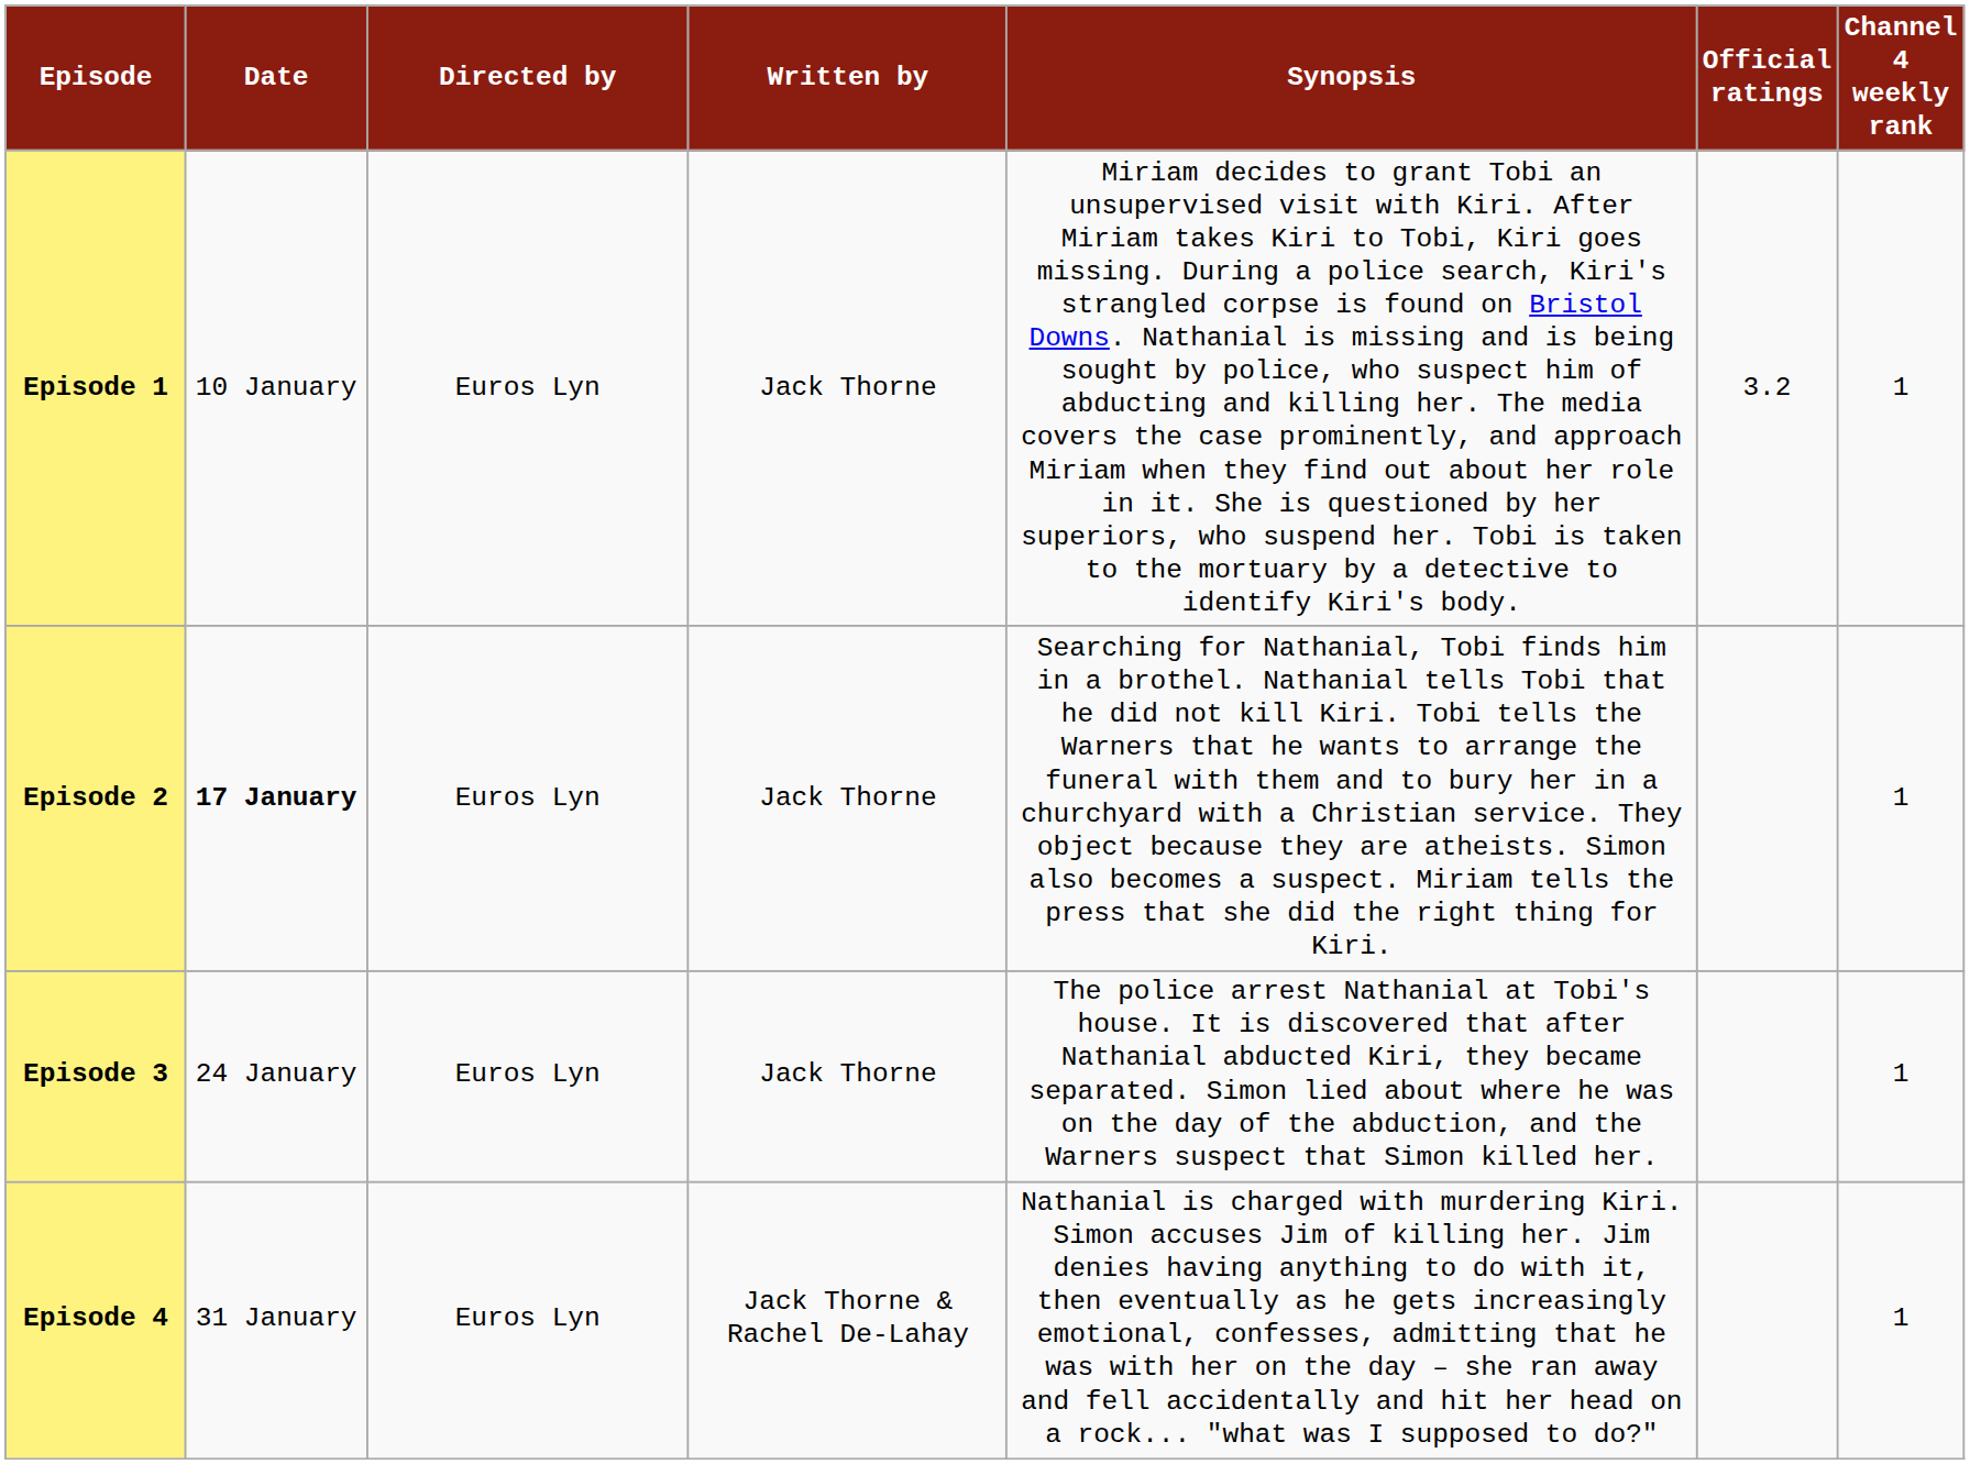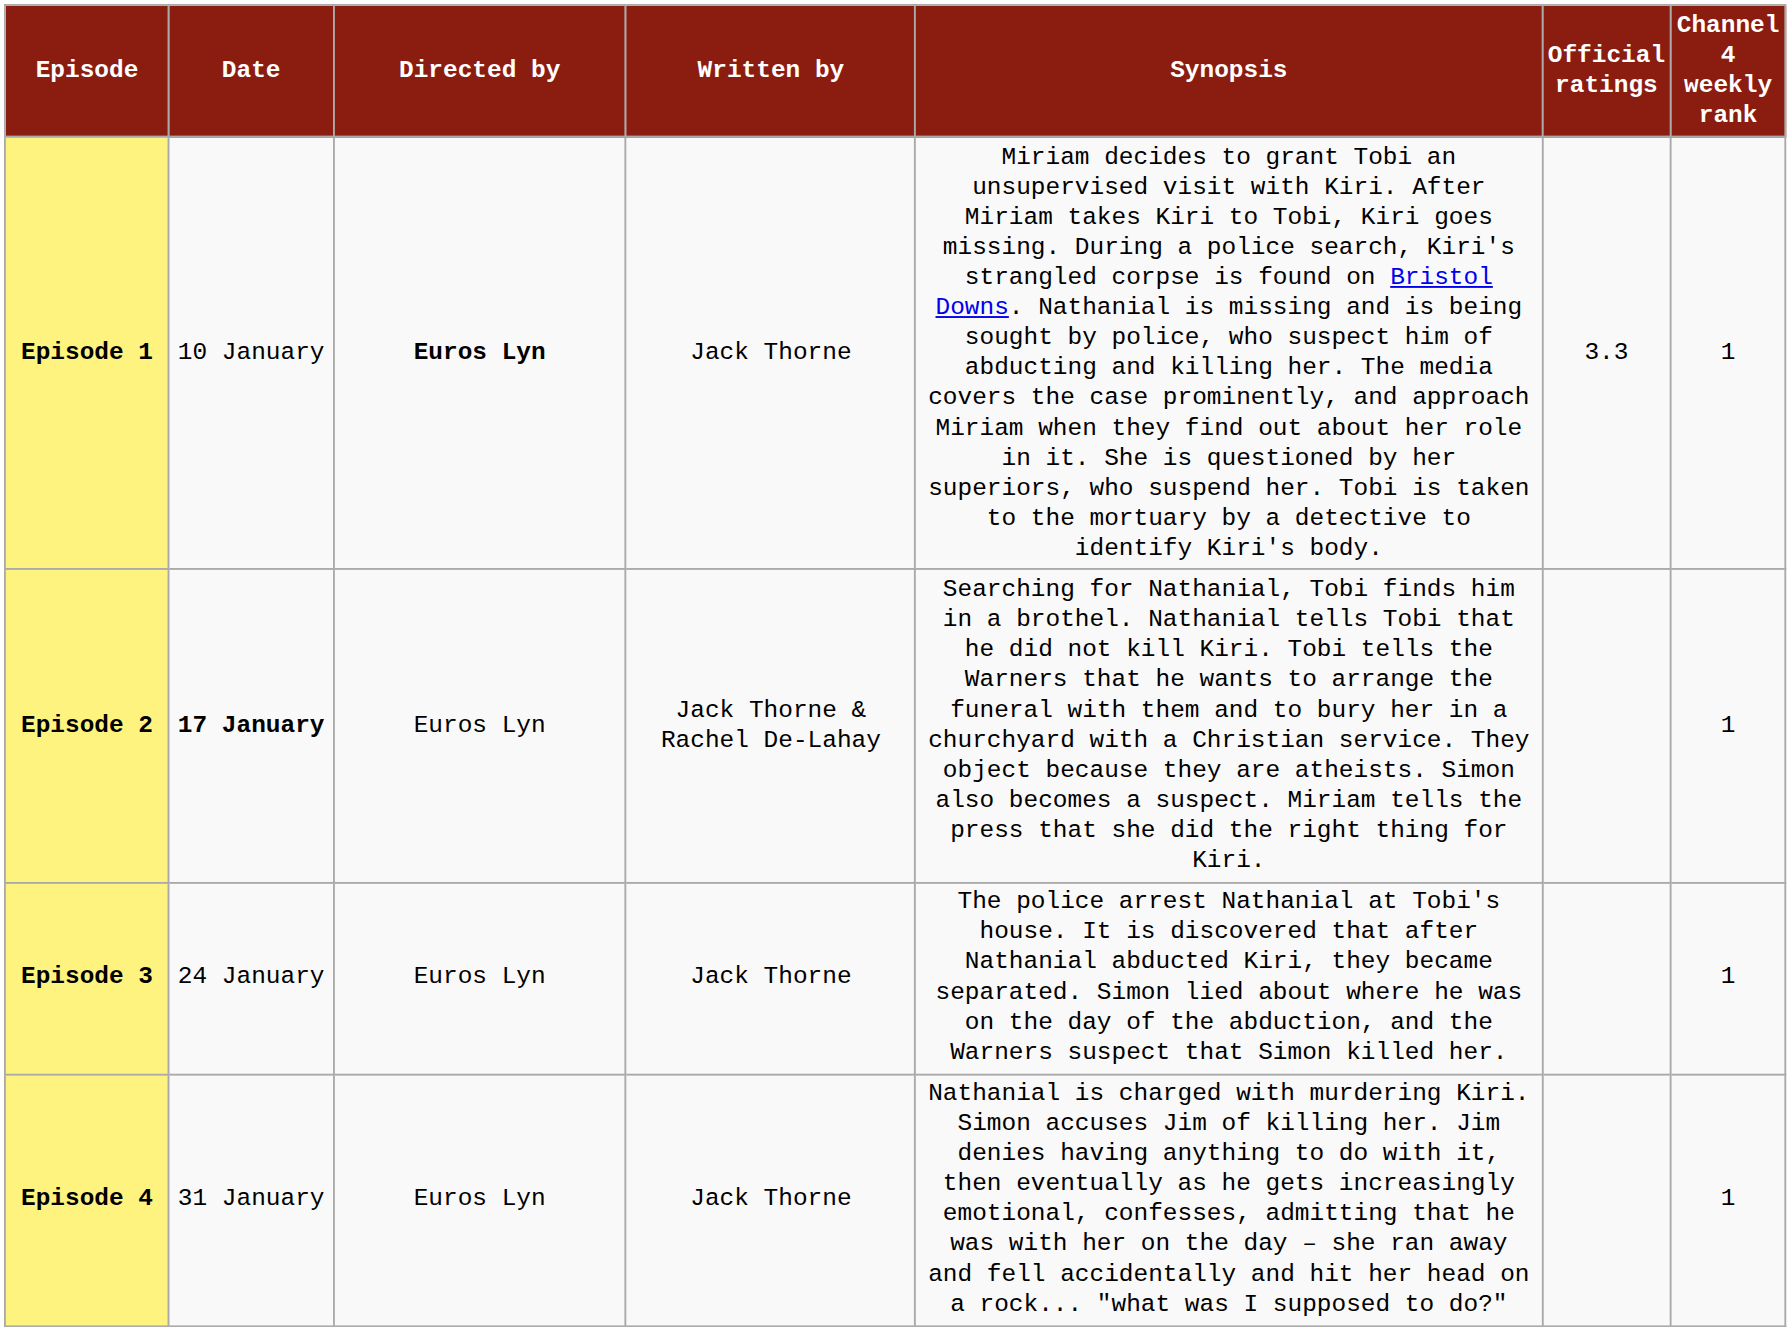Episode 1 | Directed by: normal -> bold
Episode 1 | Official ratings: 3.2 -> 3.3
Episode 2 | Written by: Jack Thorne -> Jack Thorne & Rachel De-Lahay
Episode 4 | Written by: Jack Thorne & Rachel De-Lahay -> Jack Thorne
